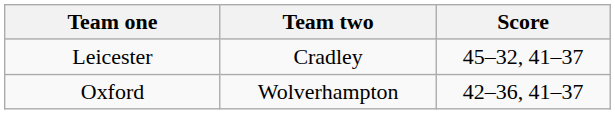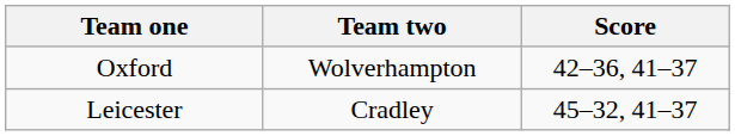rows swapped: Oxford <-> Leicester
